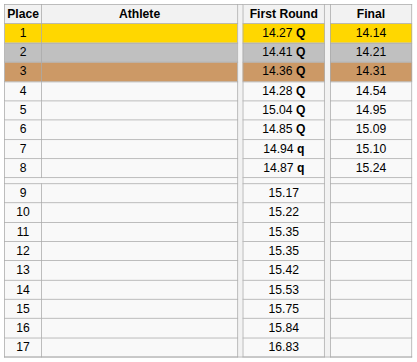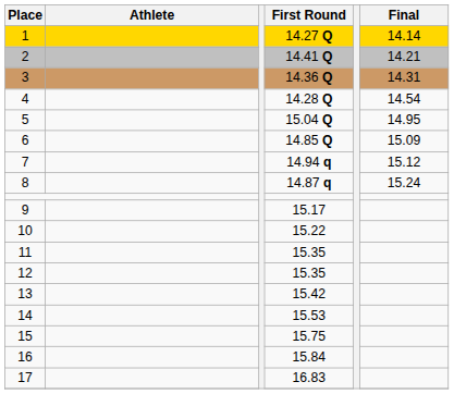7 | Final: 15.10 -> 15.12
